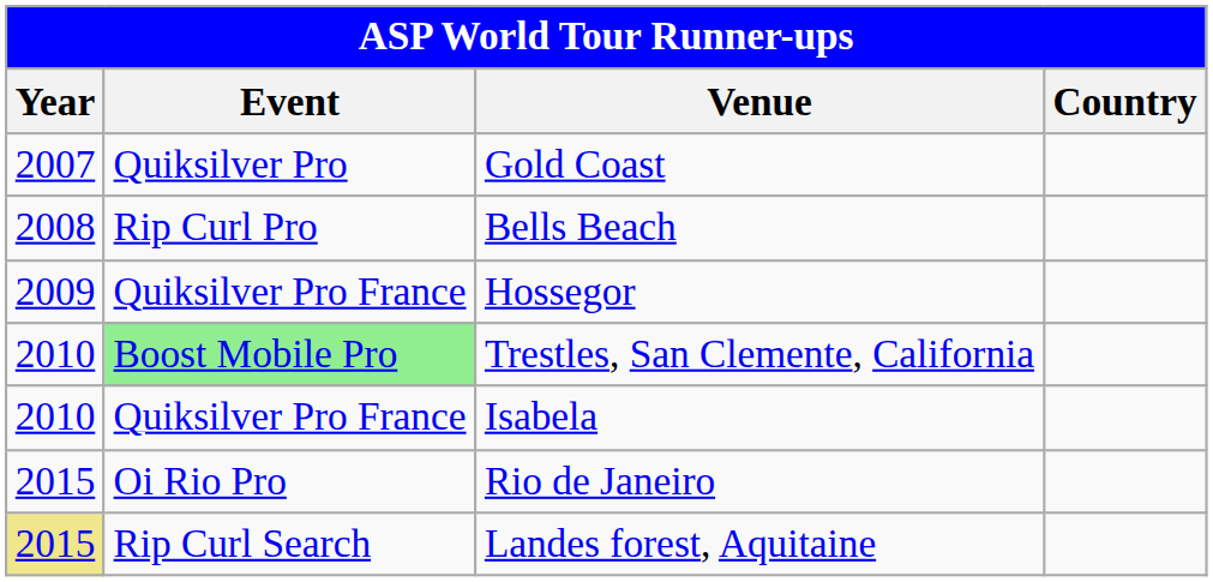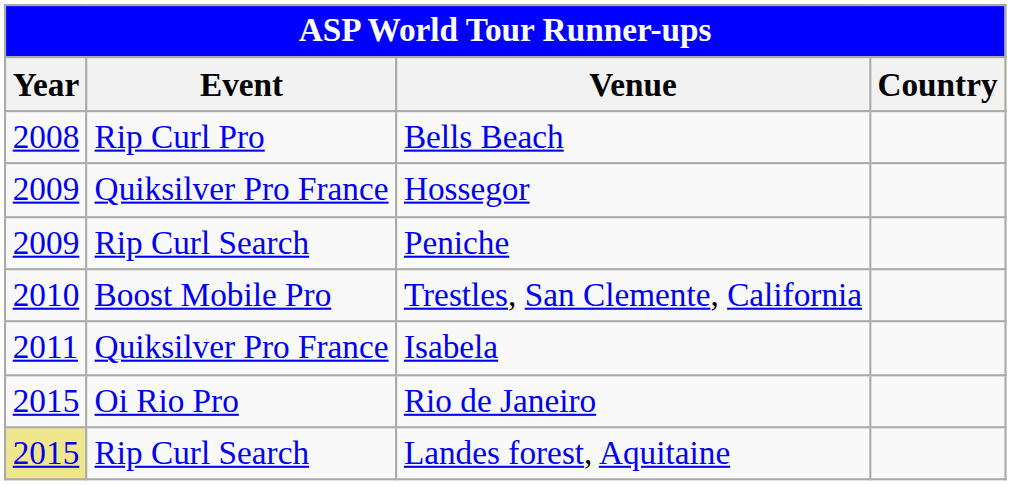- row: 2007 | Quiksilver Pro | Gold Coast
+ row: 2009 | Rip Curl Search | Peniche
Trestles, San Clemente, California | Event: lightgreen background -> no background
Isabela | Year: 2010 -> 2011
